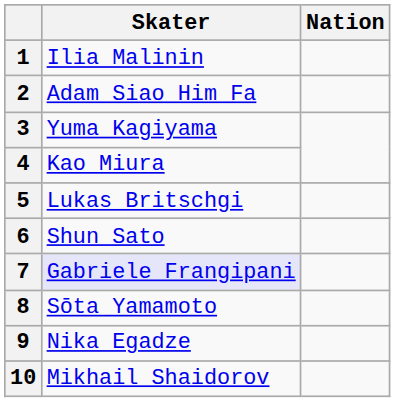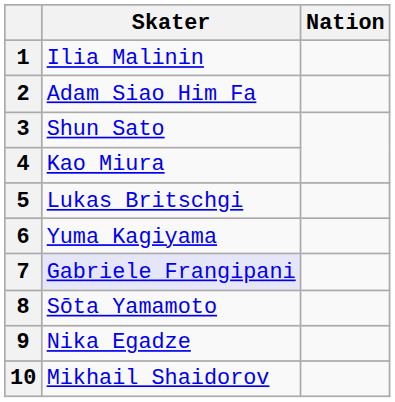3 | Skater: Yuma Kagiyama -> Shun Sato
6 | Skater: Shun Sato -> Yuma Kagiyama
